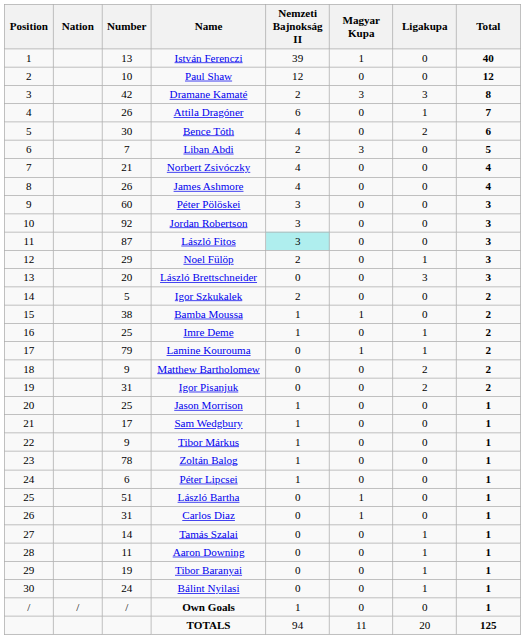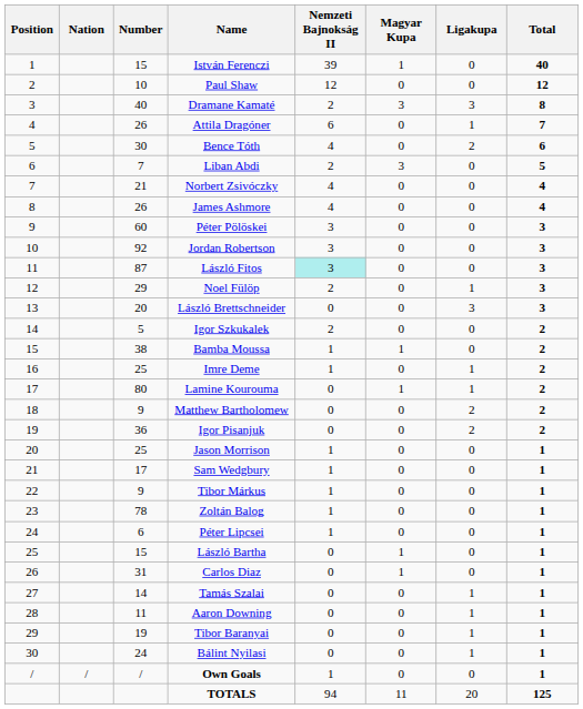István Ferenczi | Number: 13 -> 15
Dramane Kamaté | Number: 42 -> 40
Lamine Kourouma | Number: 79 -> 80
Igor Pisanjuk | Number: 31 -> 36
László Bartha | Number: 51 -> 15
